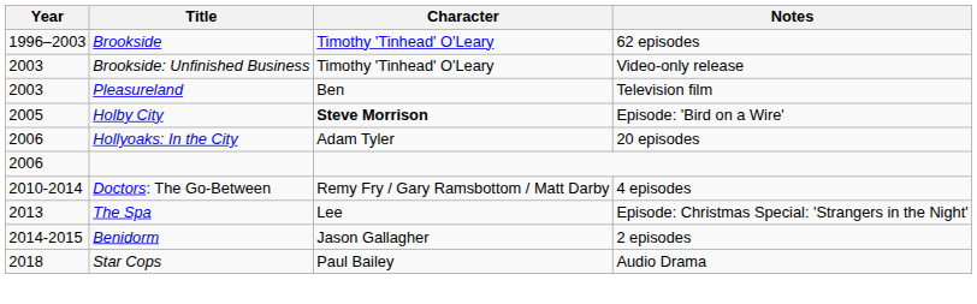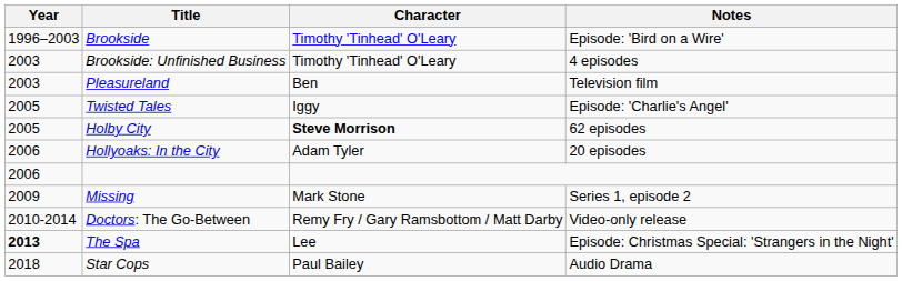Brookside | Notes: 62 episodes -> Episode: 'Bird on a Wire'
Brookside: Unfinished Business | Notes: Video-only release -> 4 episodes
+ row: 2005 | Twisted Tales | Iggy | Episode: 'Charlie's Angel'
Holby City | Notes: Episode: 'Bird on a Wire' -> 62 episodes
+ row: 2009 | Missing | Mark Stone | Series 1, episode 2
Doctors: The Go-Between | Notes: 4 episodes -> Video-only release
The Spa | Year: normal -> bold
- row: 2014-2015 | Benidorm | Jason Gallagher | 2 episodes
